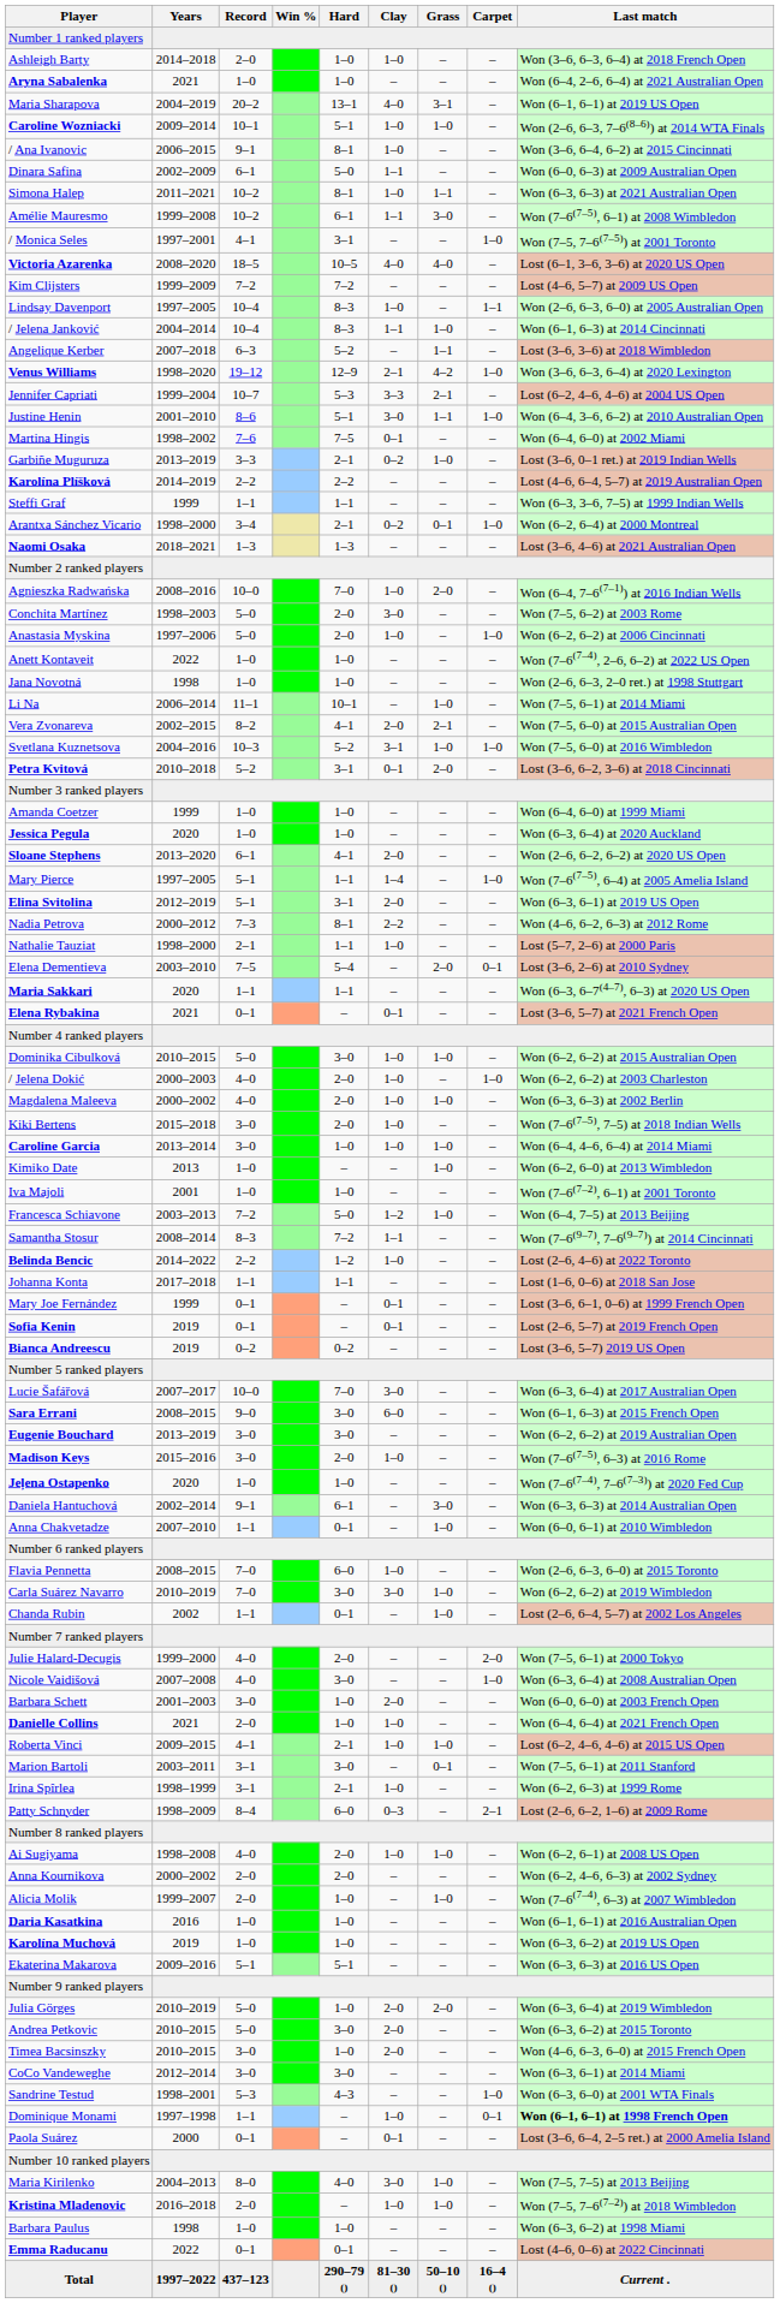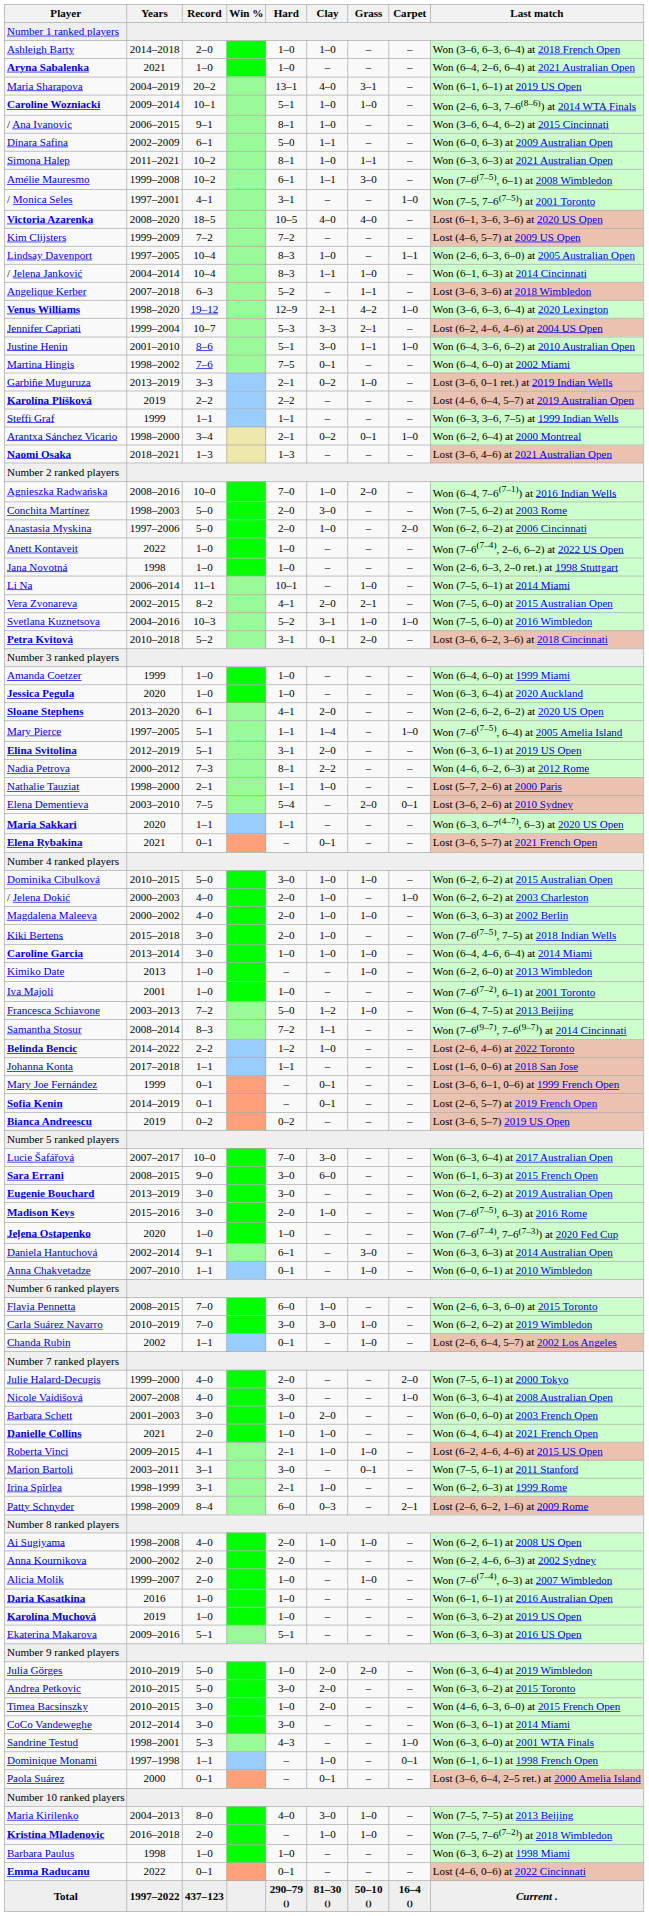Karolína Plíšková | Years: 2014–2019 -> 2019
Anastasia Myskina | Carpet: 1–0 -> 2–0
Sofia Kenin | Years: 2019 -> 2014–2019
Dominique Monami | Last match: bold -> normal
